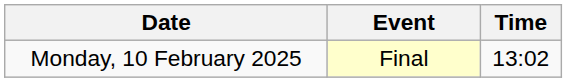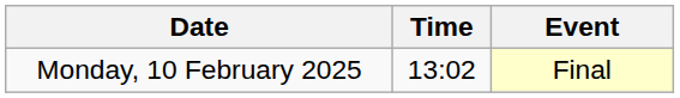columns swapped: Time <-> Event
